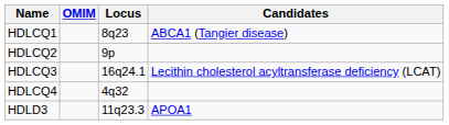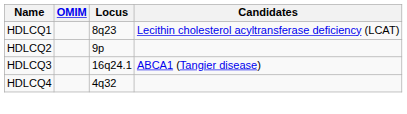HDLCQ1 | Candidates: ABCA1 (Tangier disease) -> Lecithin cholesterol acyltransferase deficiency (LCAT)
HDLCQ3 | Candidates: Lecithin cholesterol acyltransferase deficiency (LCAT) -> ABCA1 (Tangier disease)
- row: HDLD3 | 11q23.3 | APOA1
